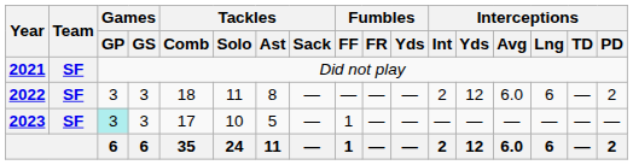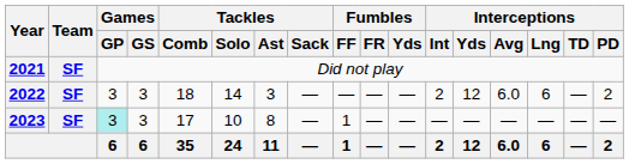2022 | Tackles / Solo: 11 -> 14
2022 | Tackles / Ast: 8 -> 3
2023 | Tackles / Ast: 5 -> 8
